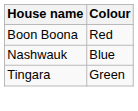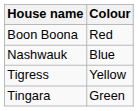+ row: Tigress | Yellow
